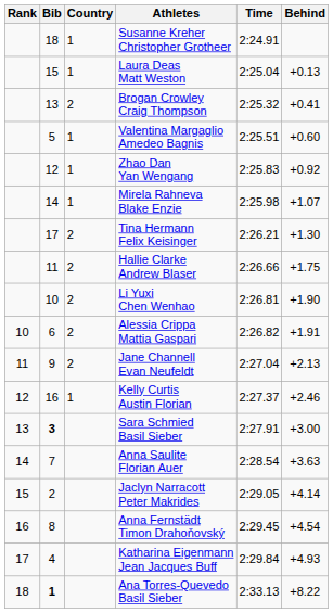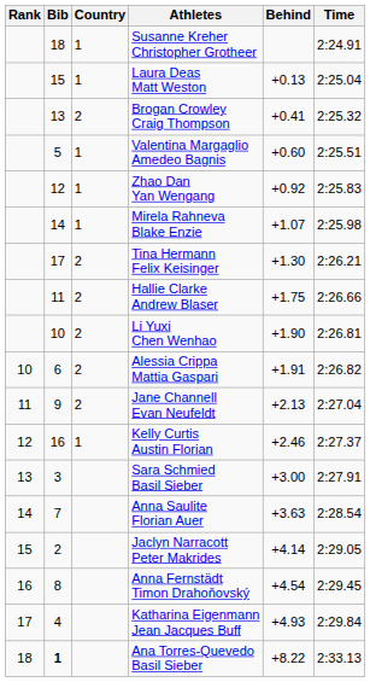columns swapped: Time <-> Behind
Sara Schmied Basil Sieber | Bib: bold -> normal
